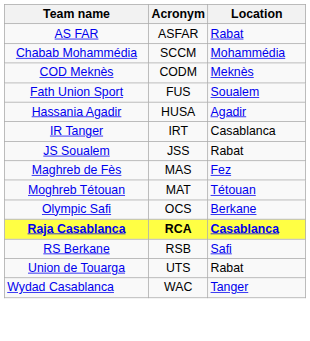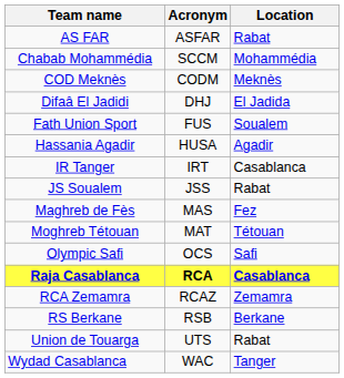+ row: Difaâ El Jadidi | DHJ | El Jadida
Olympic Safi | Location: Berkane -> Safi
+ row: RCA Zemamra | RCAZ | Zemamra
RS Berkane | Location: Safi -> Berkane
